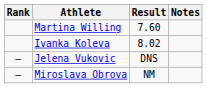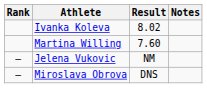rows swapped: Ivanka Koleva <-> Martina Willing
Jelena Vukovic | Result: DNS -> NM
Miroslava Obrova | Result: NM -> DNS
